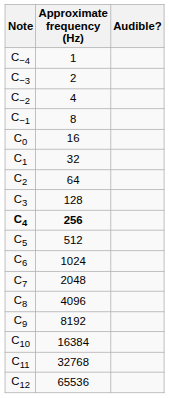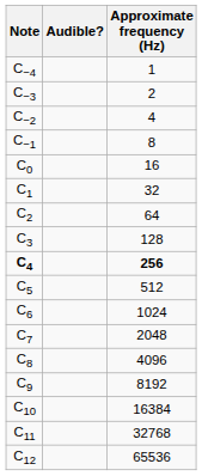columns swapped: Approximate frequency (Hz) <-> Audible?
